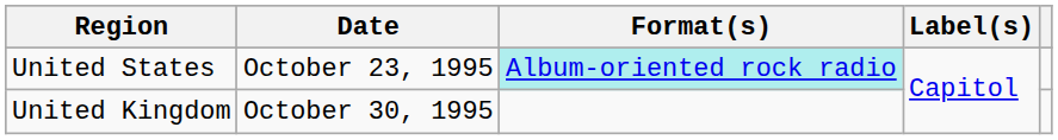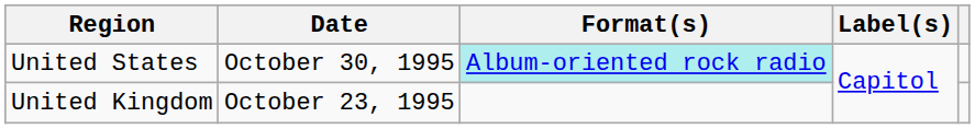United States | Date: October 23, 1995 -> October 30, 1995
United Kingdom | Date: October 30, 1995 -> October 23, 1995
